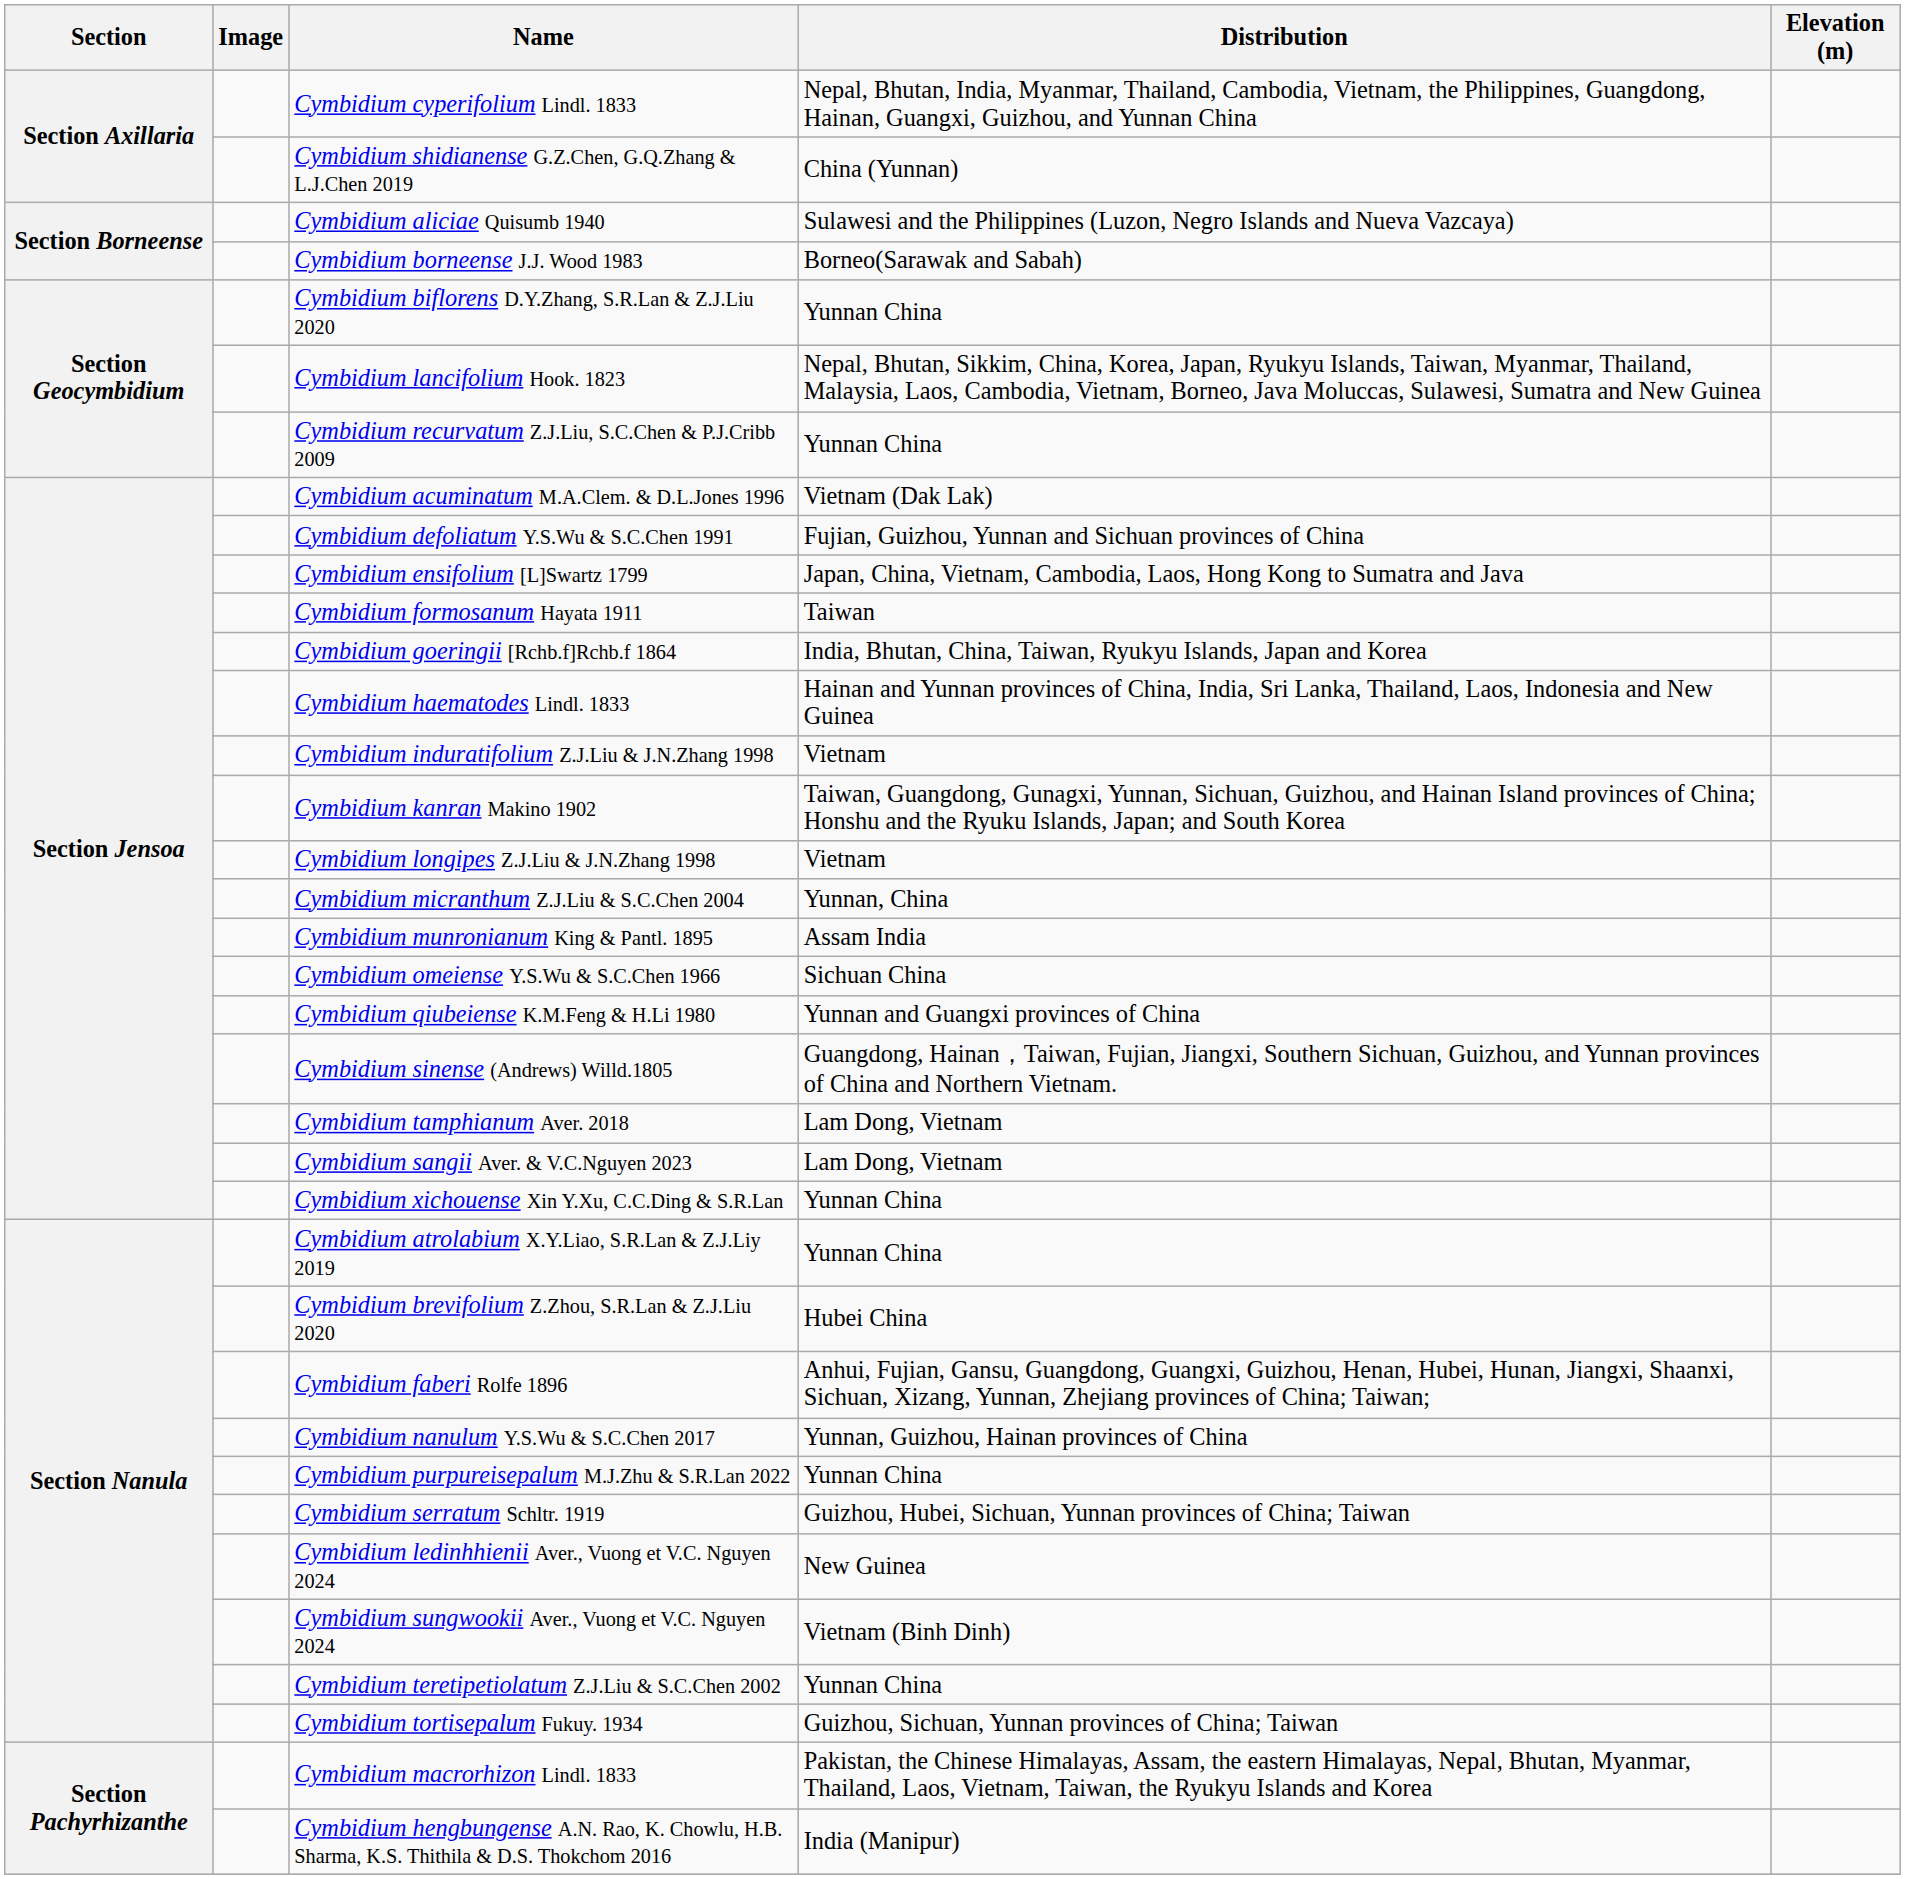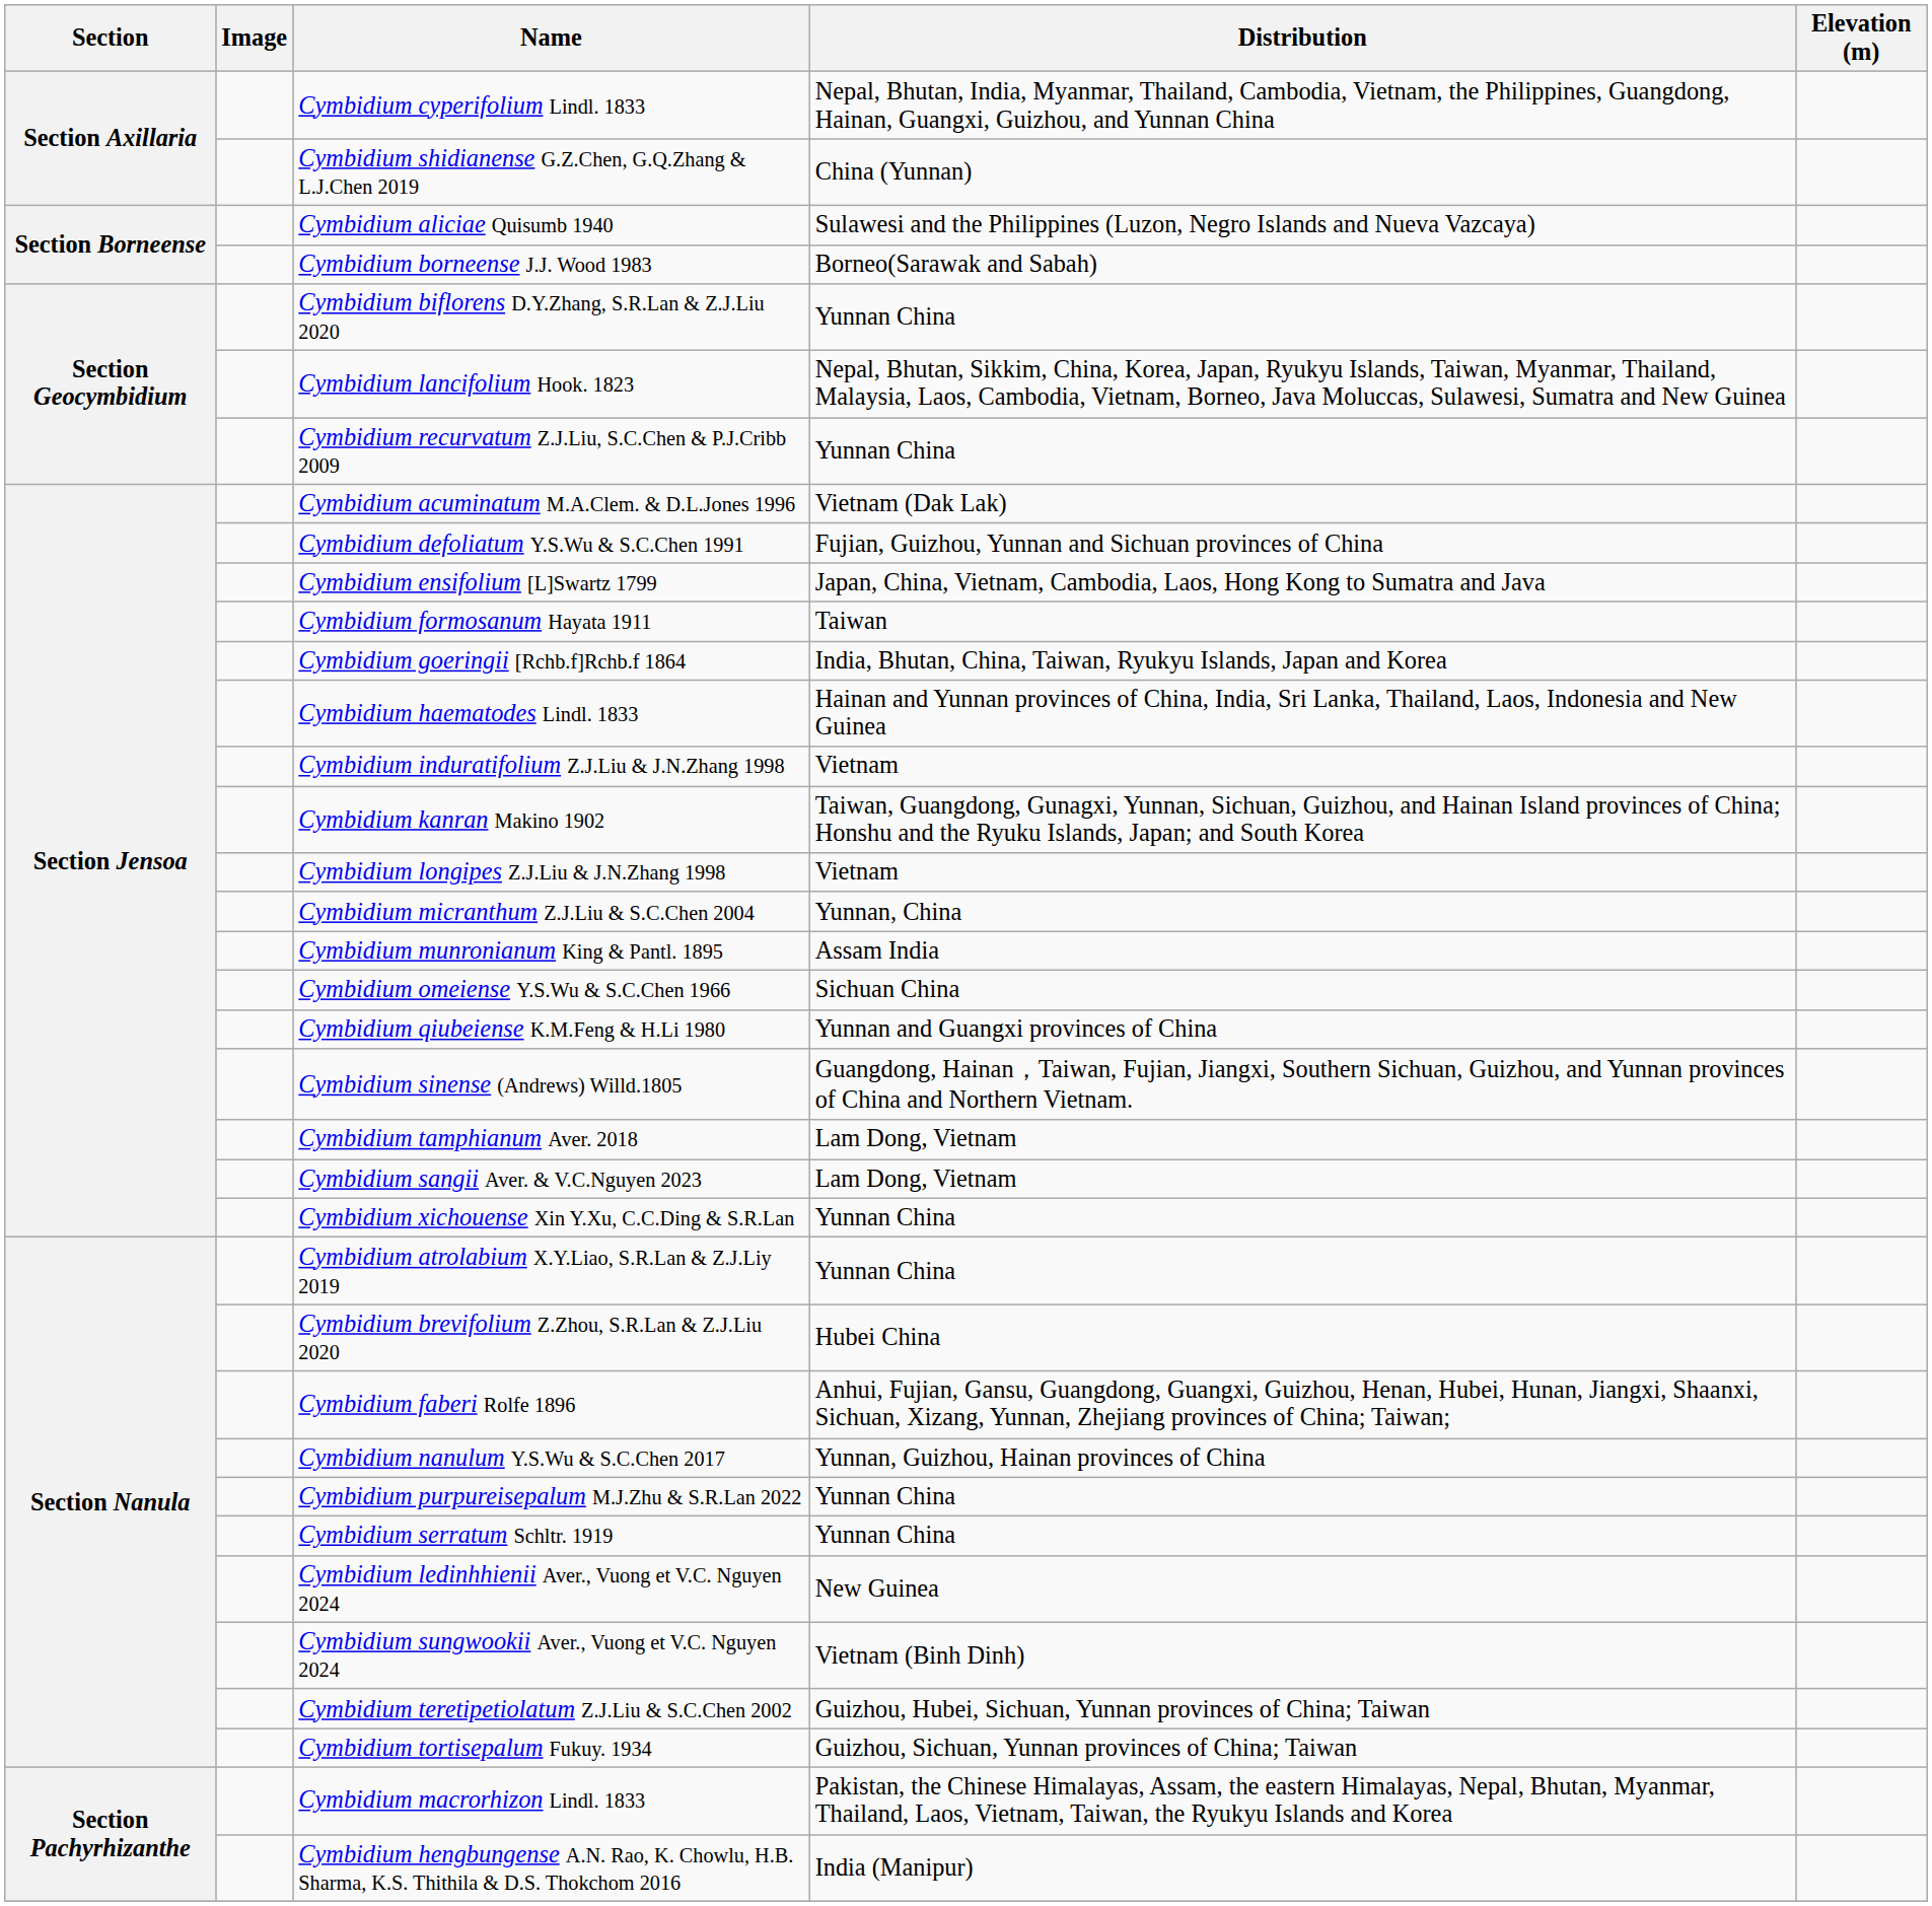Cymbidium serratum Schltr. 1919 | Distribution: Guizhou, Hubei, Sichuan, Yunnan provinces of China; Taiwan -> Yunnan China
Cymbidium teretipetiolatum Z.J.Liu & S.C.Chen 2002 | Distribution: Yunnan China -> Guizhou, Hubei, Sichuan, Yunnan provinces of China; Taiwan
